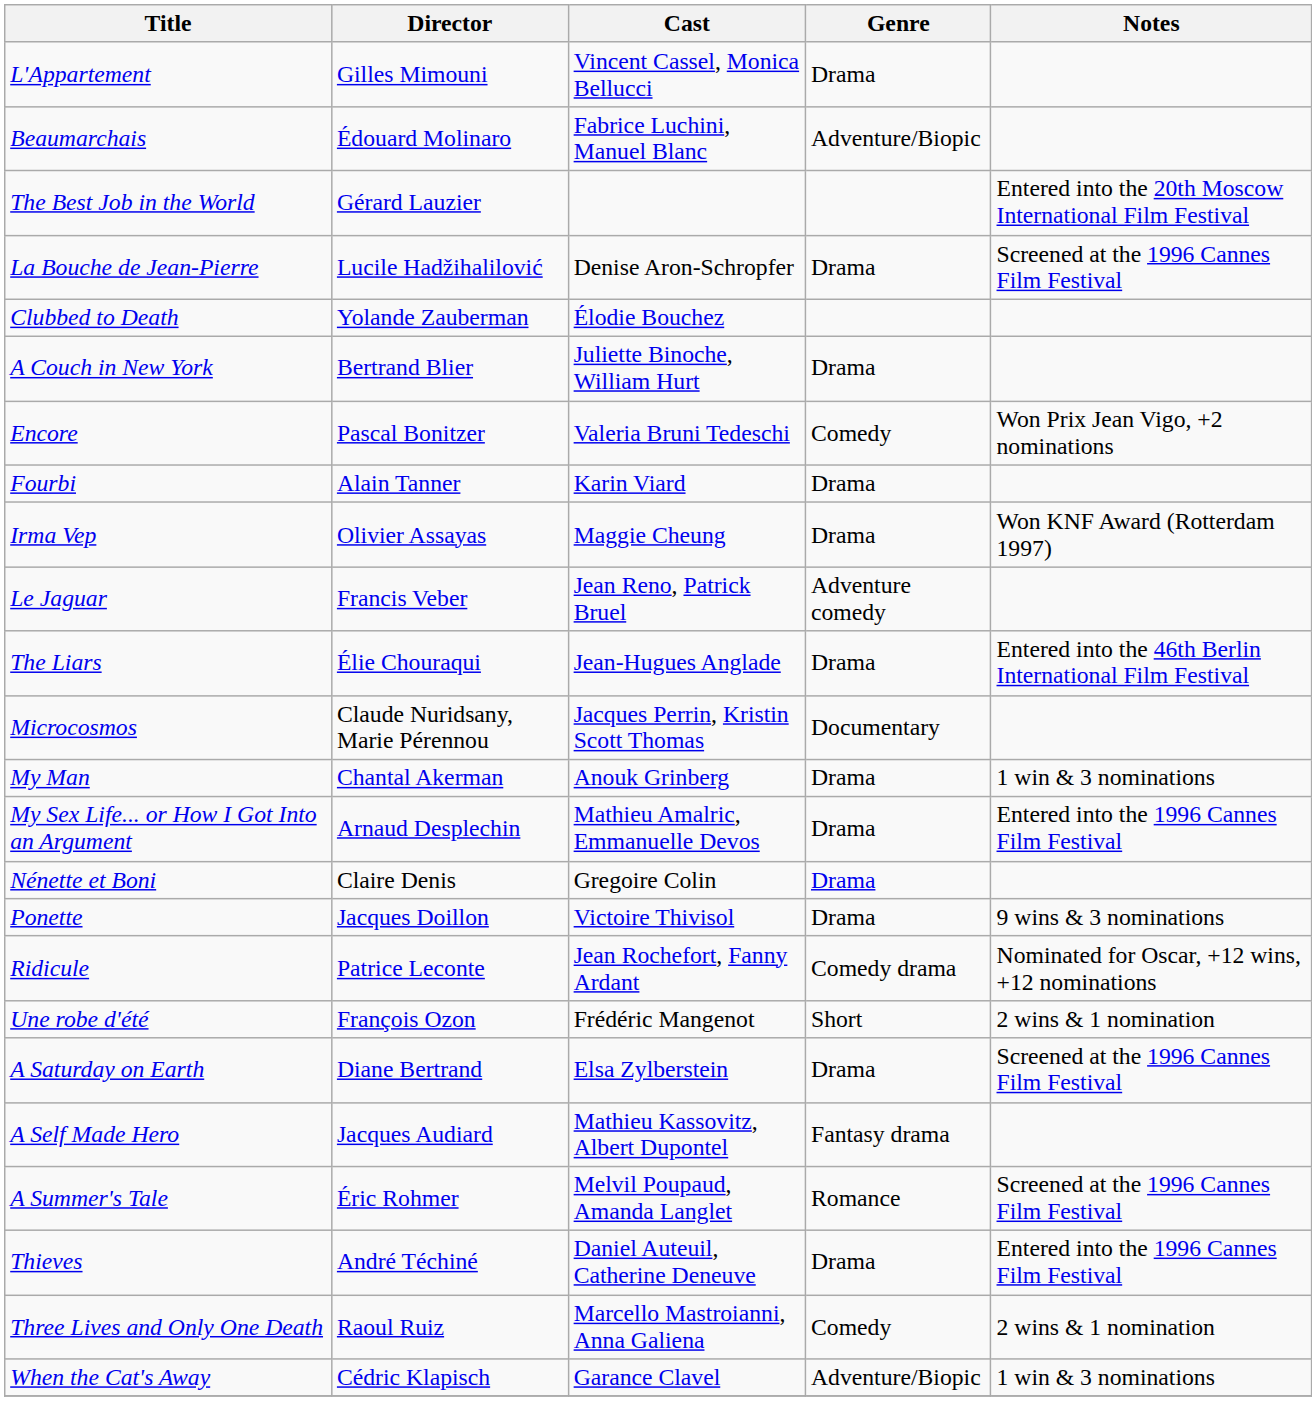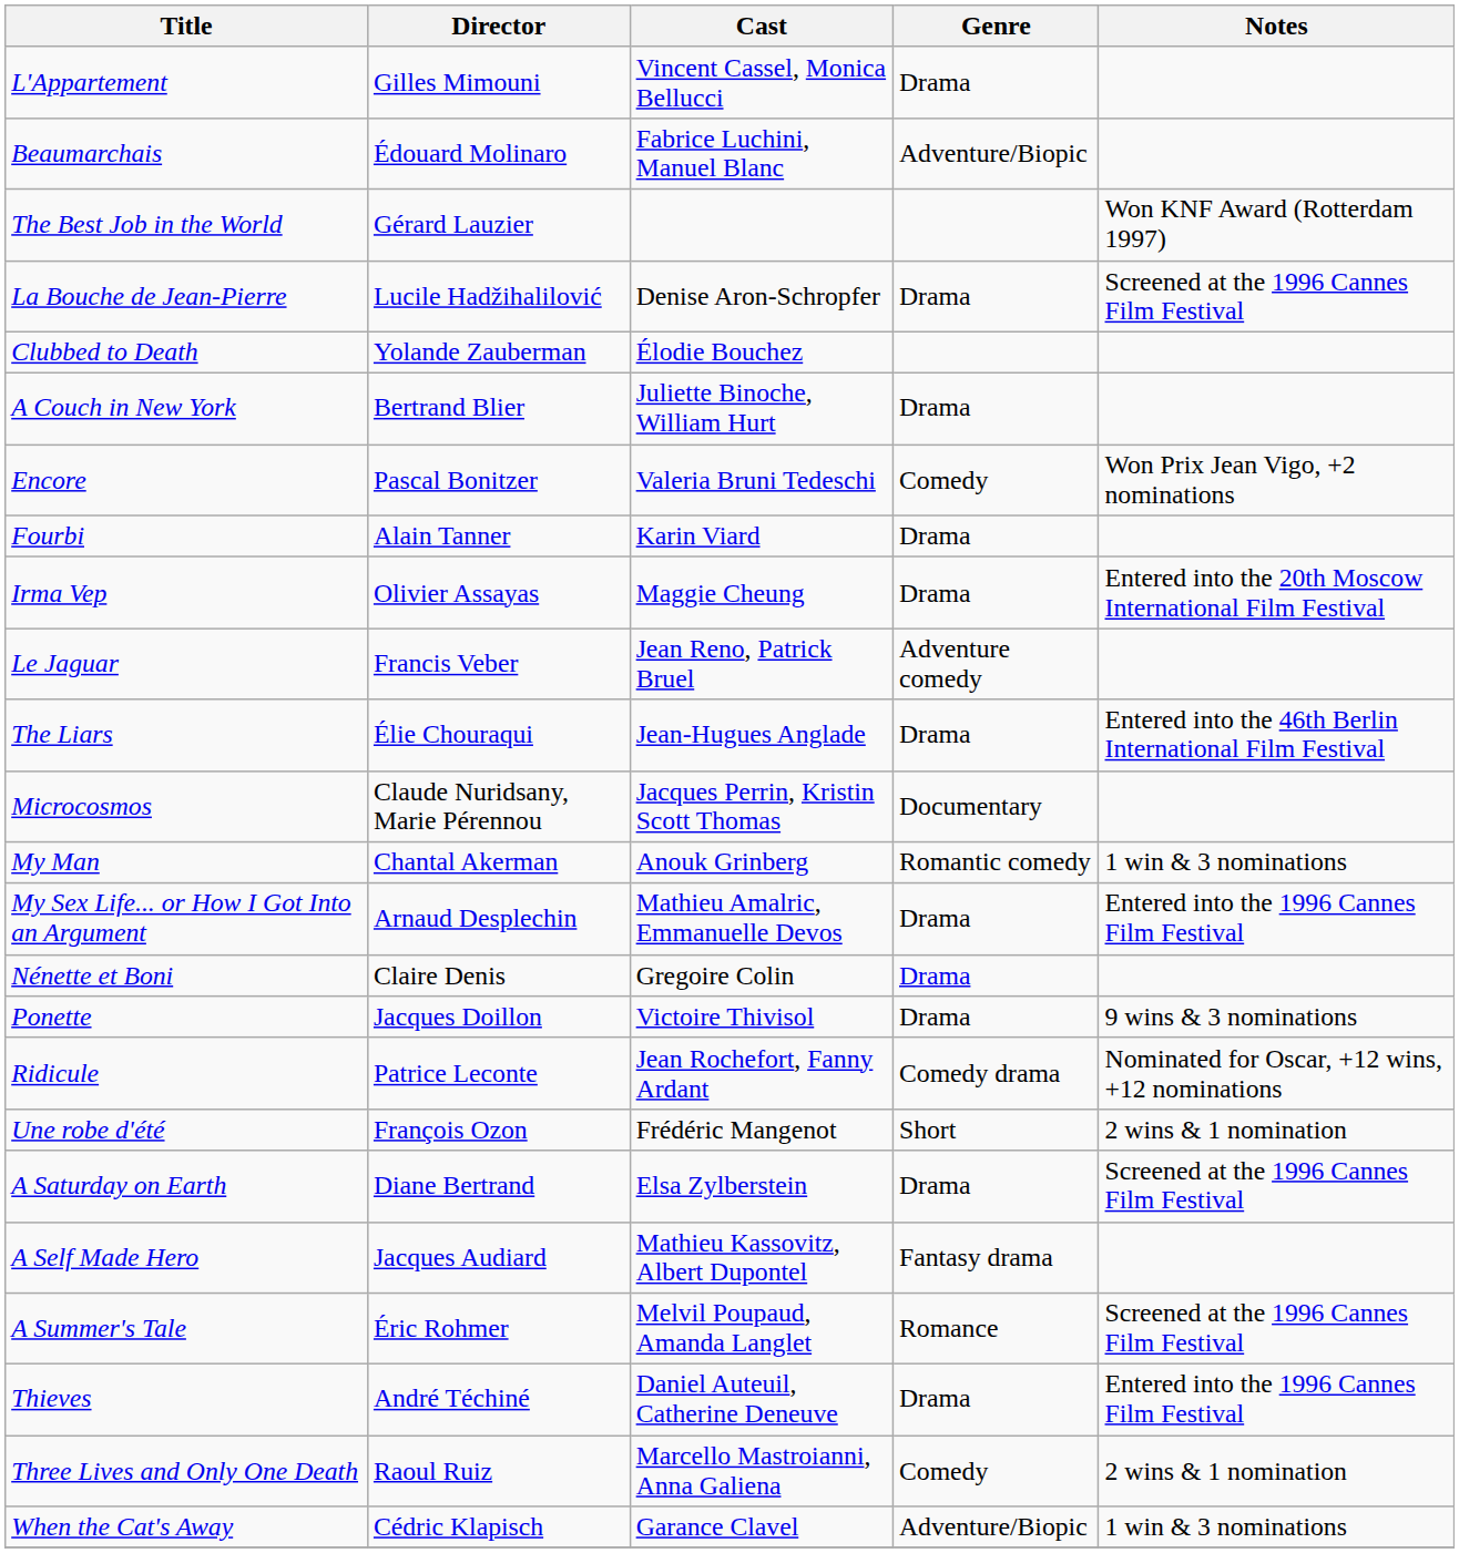The Best Job in the World | Notes: Entered into the 20th Moscow International Film Festival -> Won KNF Award (Rotterdam 1997)
Irma Vep | Notes: Won KNF Award (Rotterdam 1997) -> Entered into the 20th Moscow International Film Festival
My Man | Genre: Drama -> Romantic comedy
